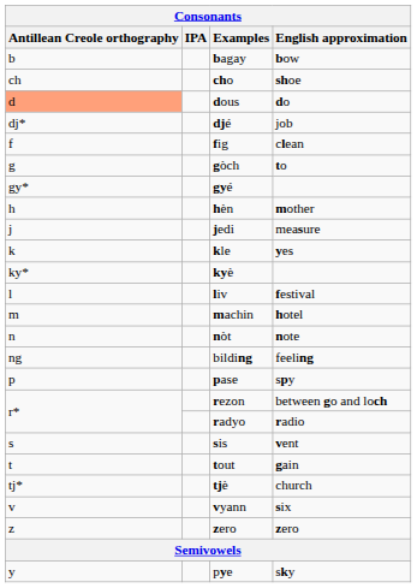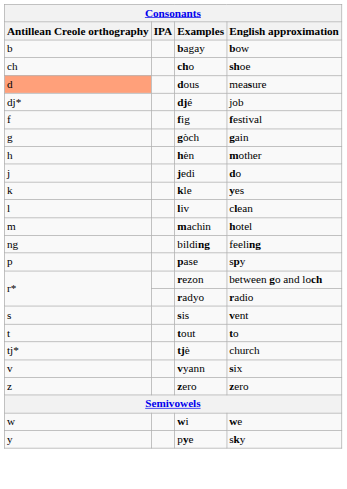dous | English approximation: do -> measure
fig | English approximation: clean -> festival
gòch | English approximation: to -> gain
- row: gy* | gyé
jedi | English approximation: measure -> do
- row: ky* | kyè
liv | English approximation: festival -> clean
- row: n | nòt | note
tout | English approximation: gain -> to
+ row: w | wi | we
